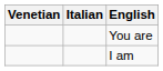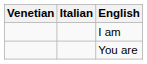rows swapped: I am <-> You are
